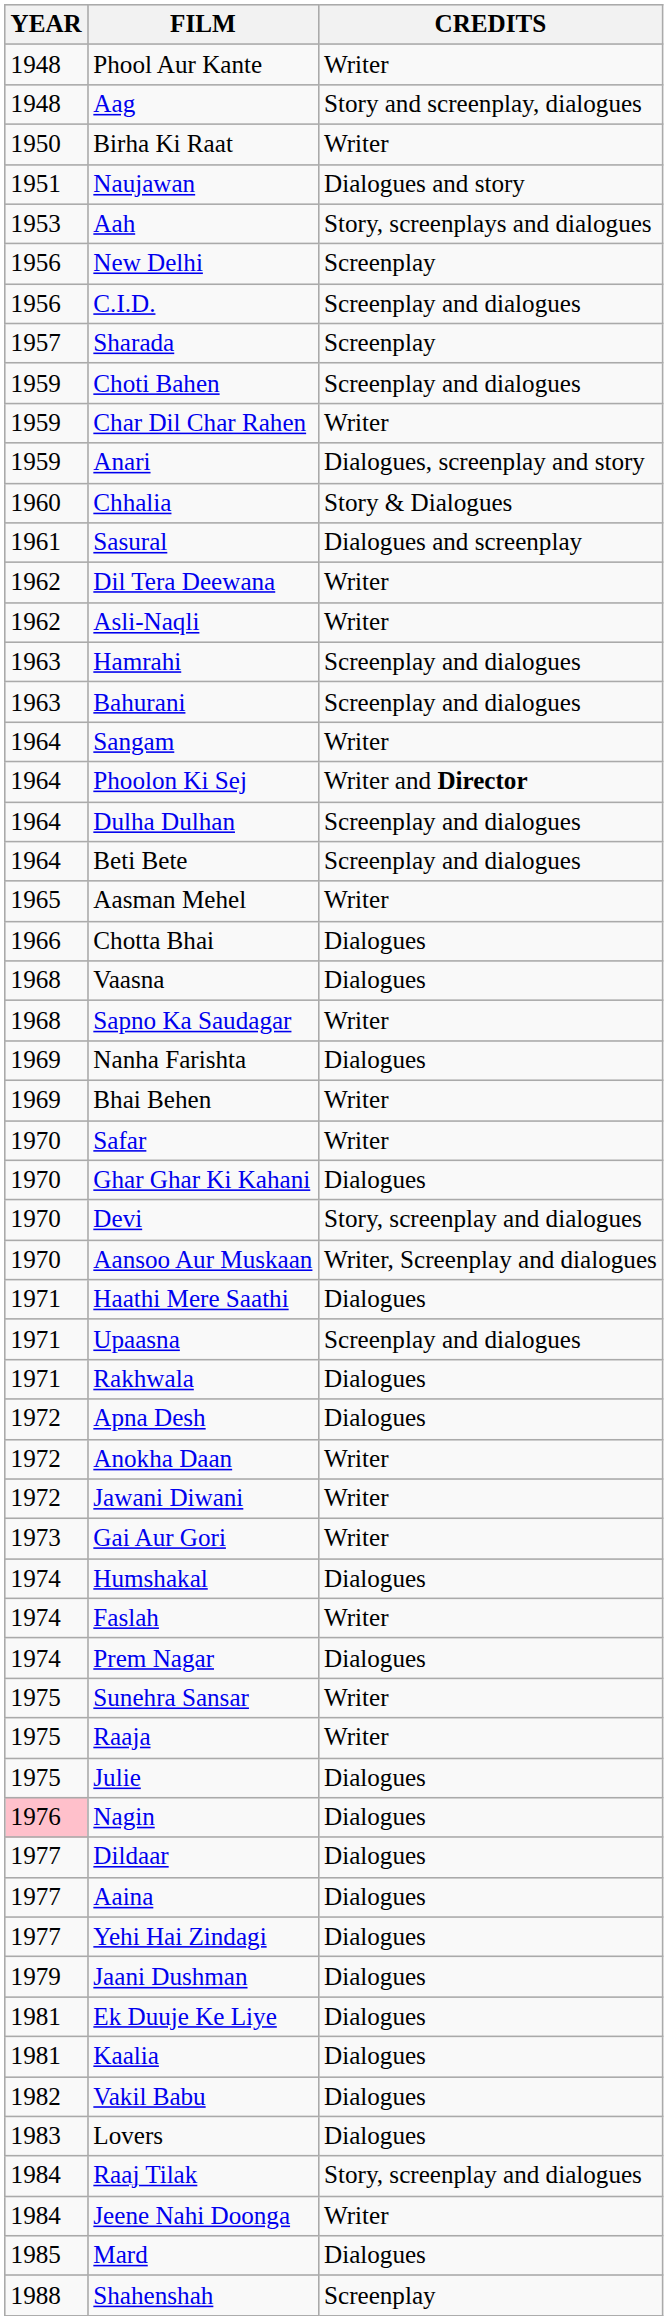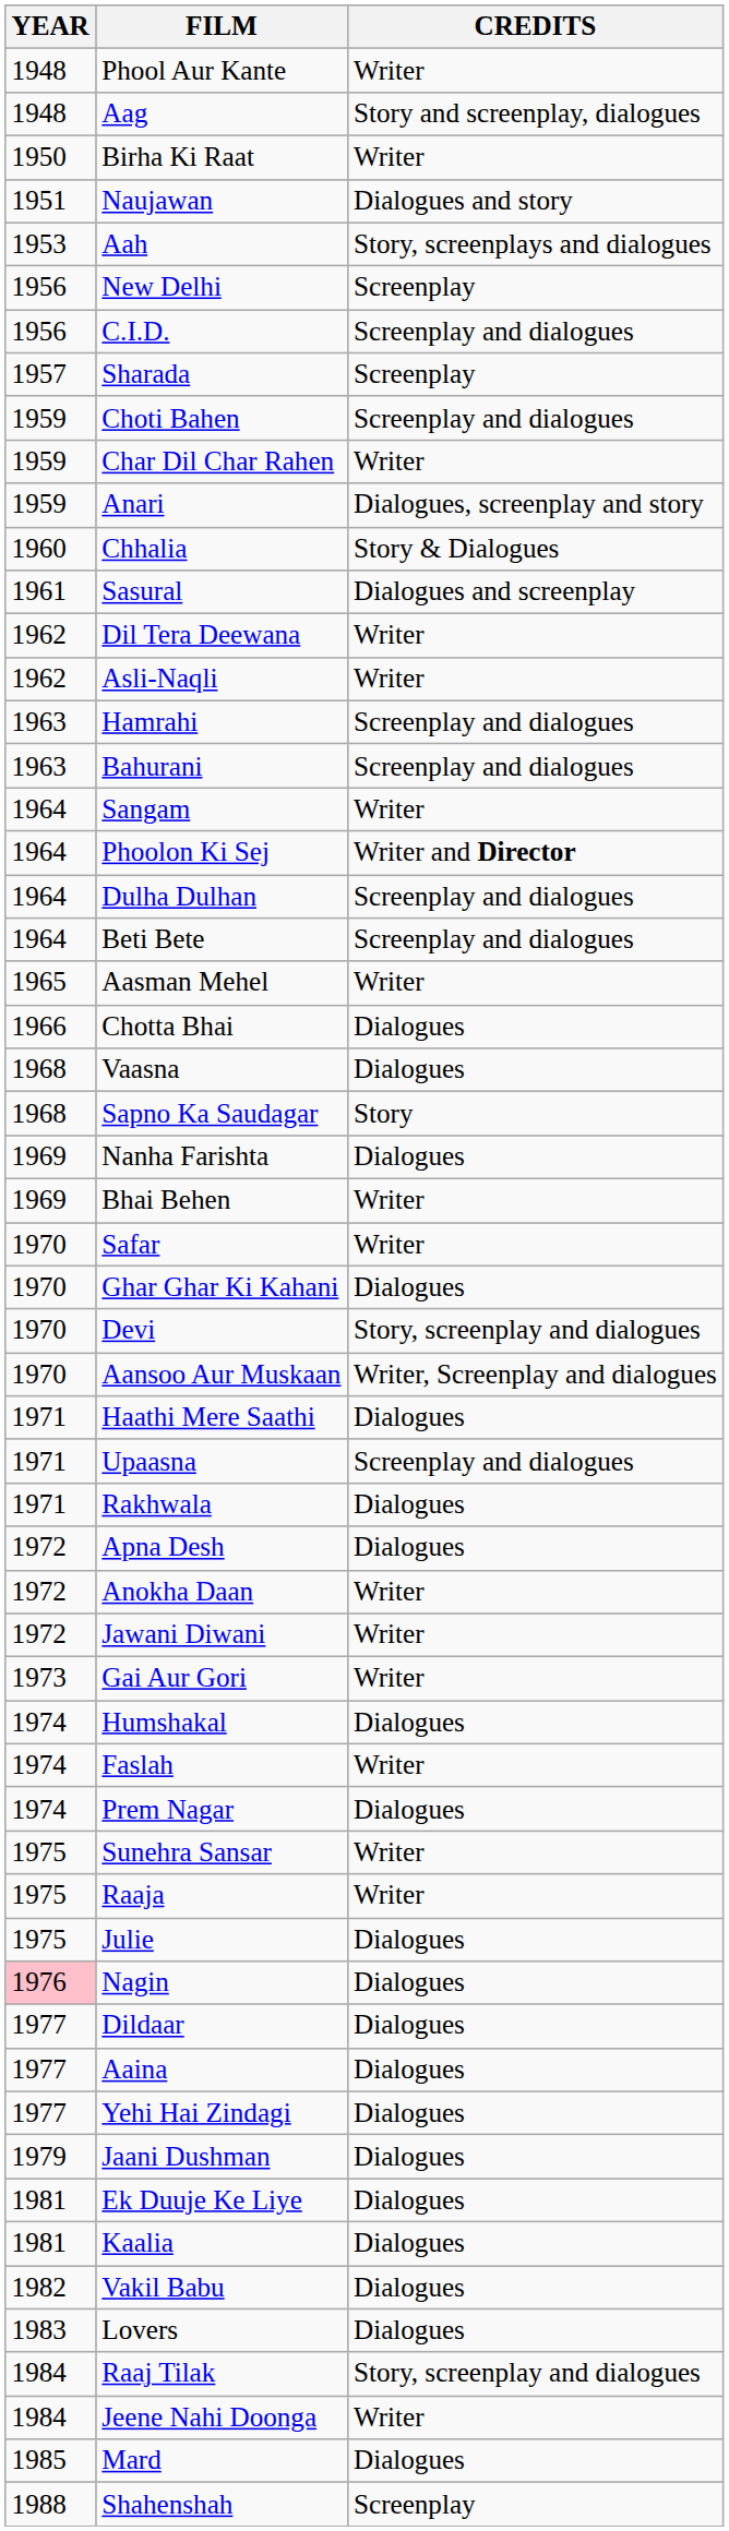Sapno Ka Saudagar | CREDITS: Writer -> Story
